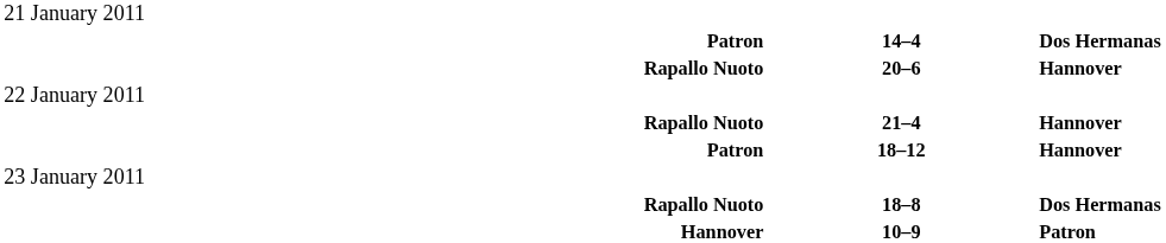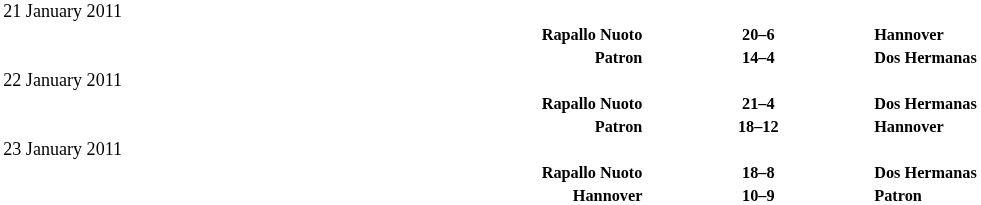rows swapped: 20–6 <-> 14–4
21–4 | column 3: Hannover -> Dos Hermanas
